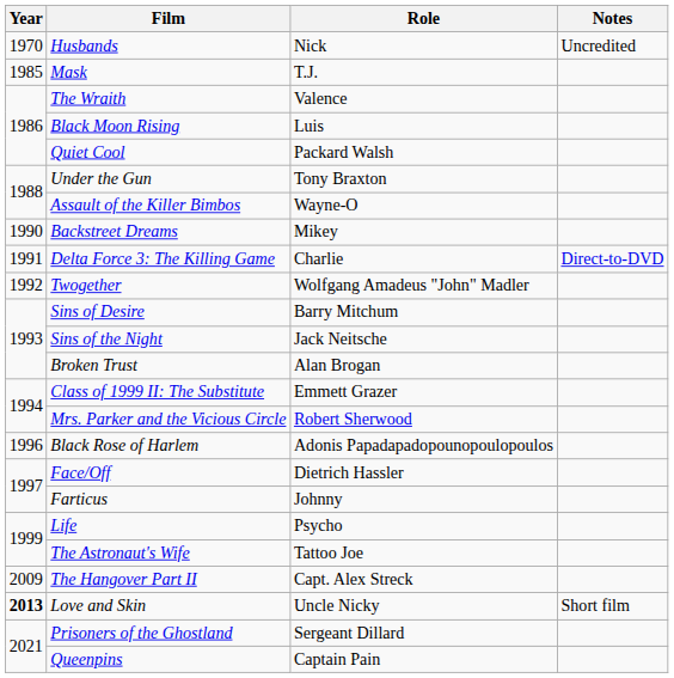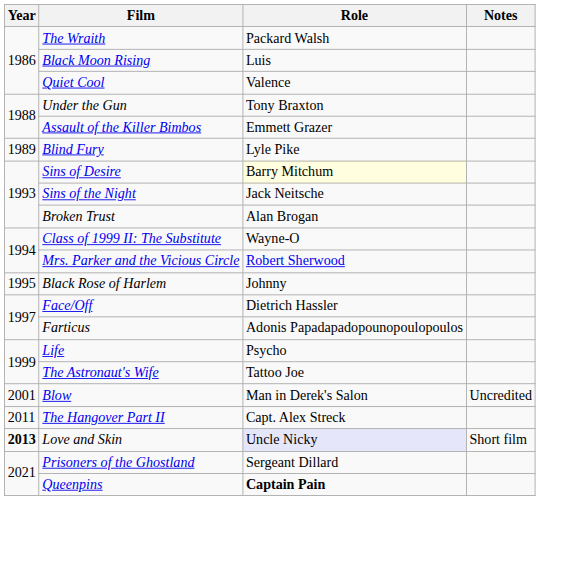- row: 1970 | Husbands | Nick | Uncredited
- row: 1985 | Mask | T.J.
The Wraith | Role: Valence -> Packard Walsh
Quiet Cool | Role: Packard Walsh -> Valence
Assault of the Killer Bimbos | Role: Wayne-O -> Emmett Grazer
+ row: 1989 | Blind Fury | Lyle Pike
- row: 1990 | Backstreet Dreams | Mikey
- row: 1991 | Delta Force 3: The Killing Game | Charlie | Direct-to-DVD
- row: 1992 | Twogether | Wolfgang Amadeus "John" Madler
Sins of Desire | Role: no background -> lightyellow background
Class of 1999 II: The Substitute | Role: Emmett Grazer -> Wayne-O
Black Rose of Harlem | Year: 1996 -> 1995
Black Rose of Harlem | Role: Adonis Papadapadopounopoulopoulos -> Johnny
Farticus | Role: Johnny -> Adonis Papadapadopounopoulopoulos
+ row: 2001 | Blow | Man in Derek's Salon | Uncredited
The Hangover Part II | Year: 2009 -> 2011
Love and Skin | Role: no background -> lavender background
Queenpins | Role: normal -> bold
